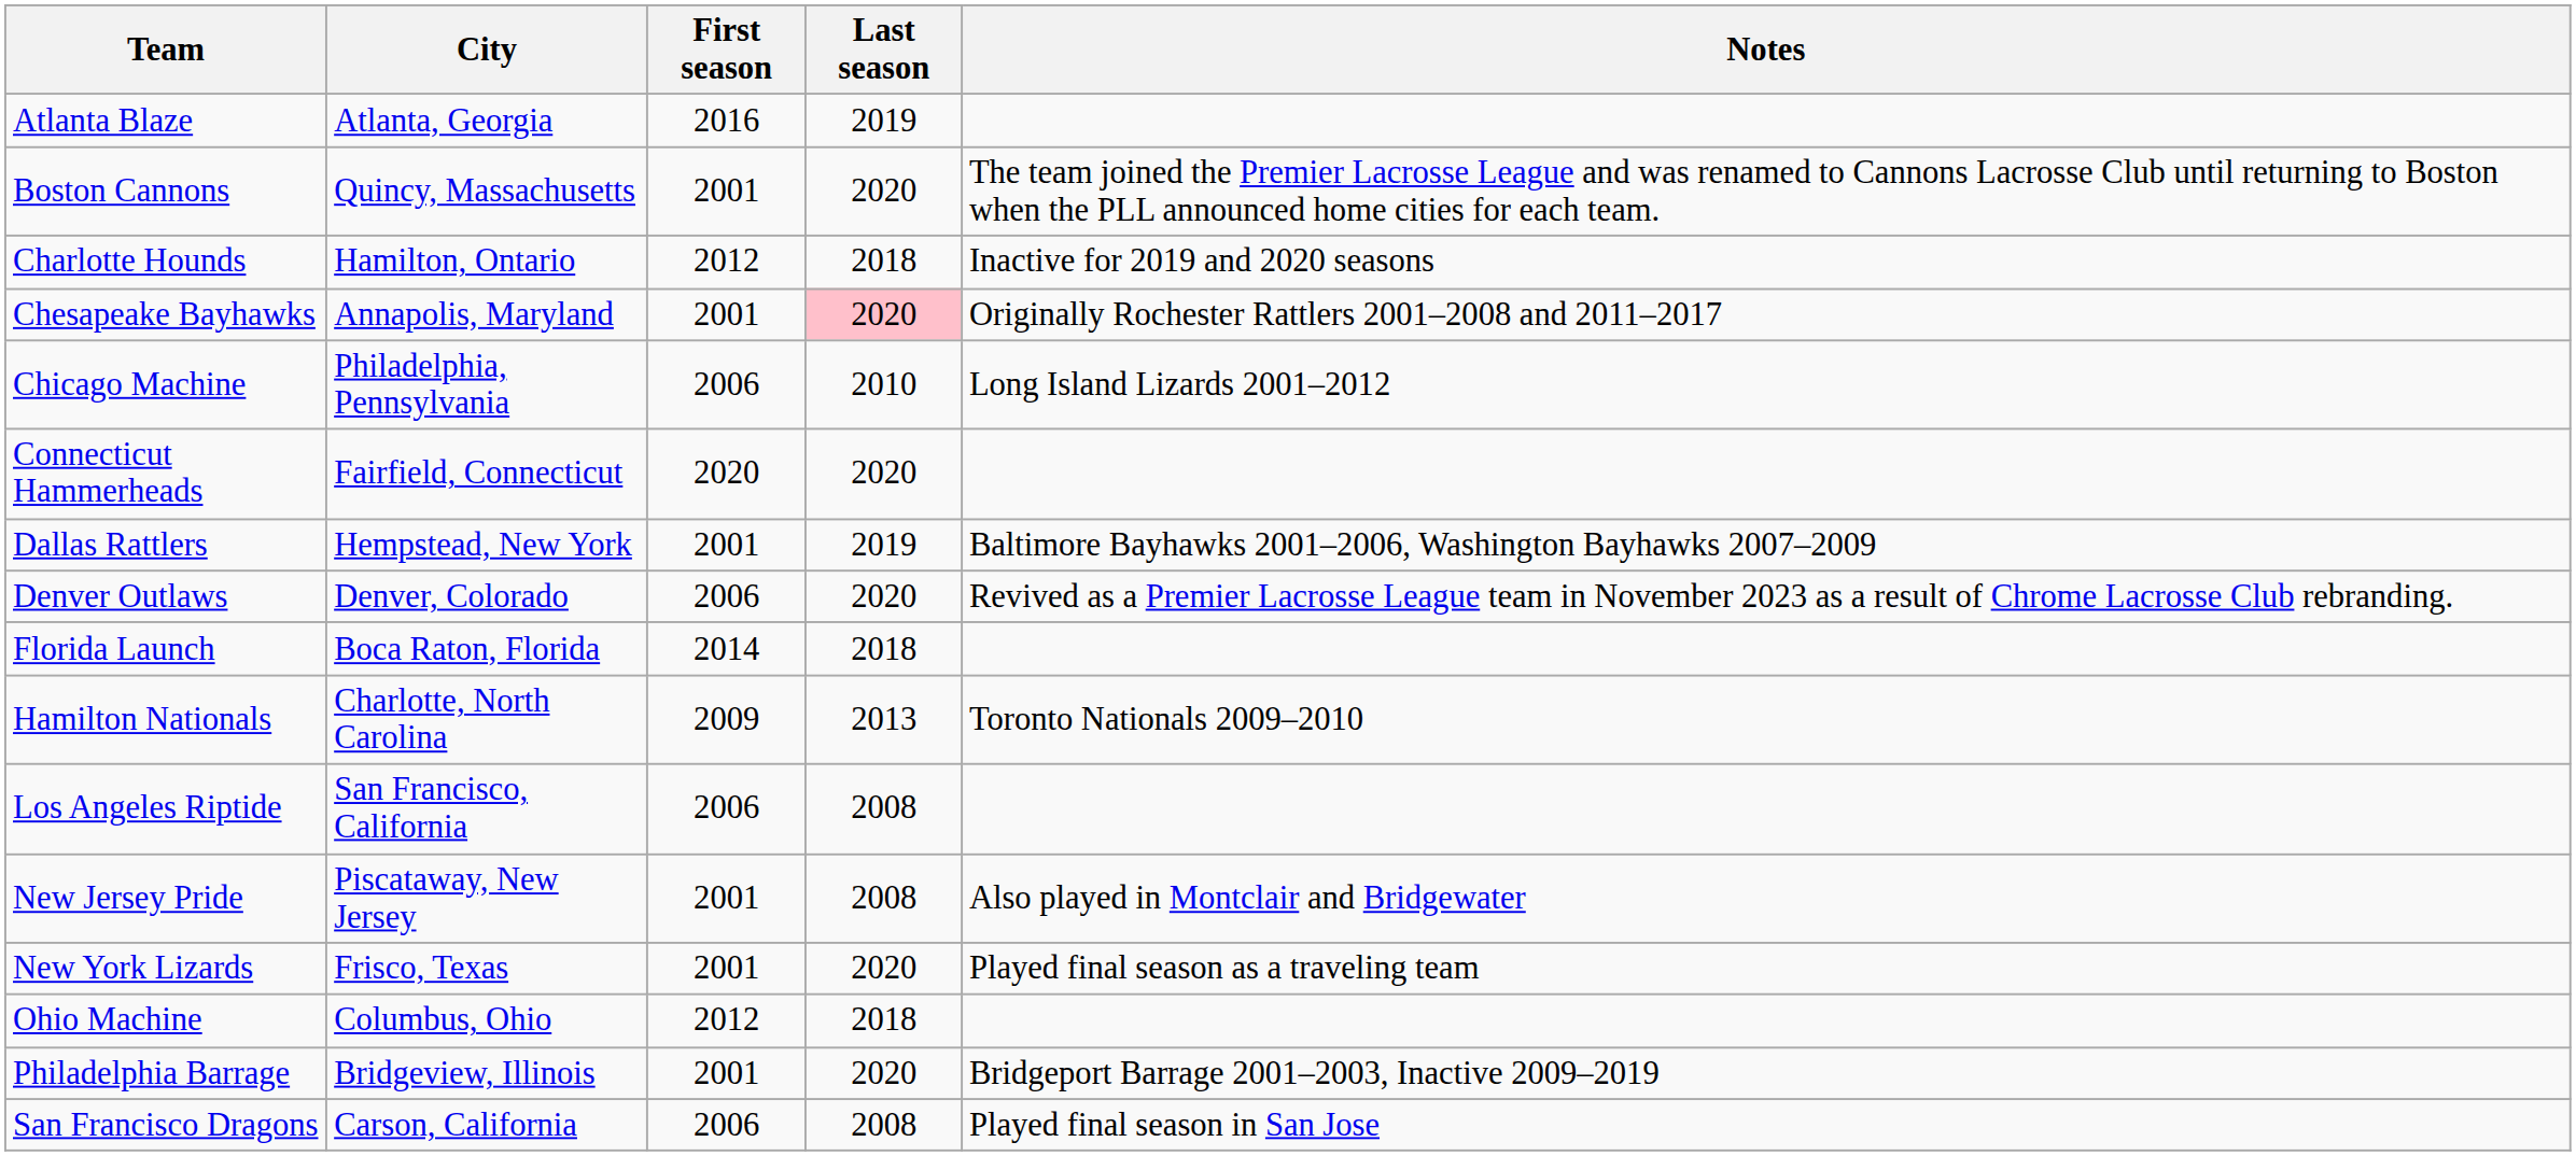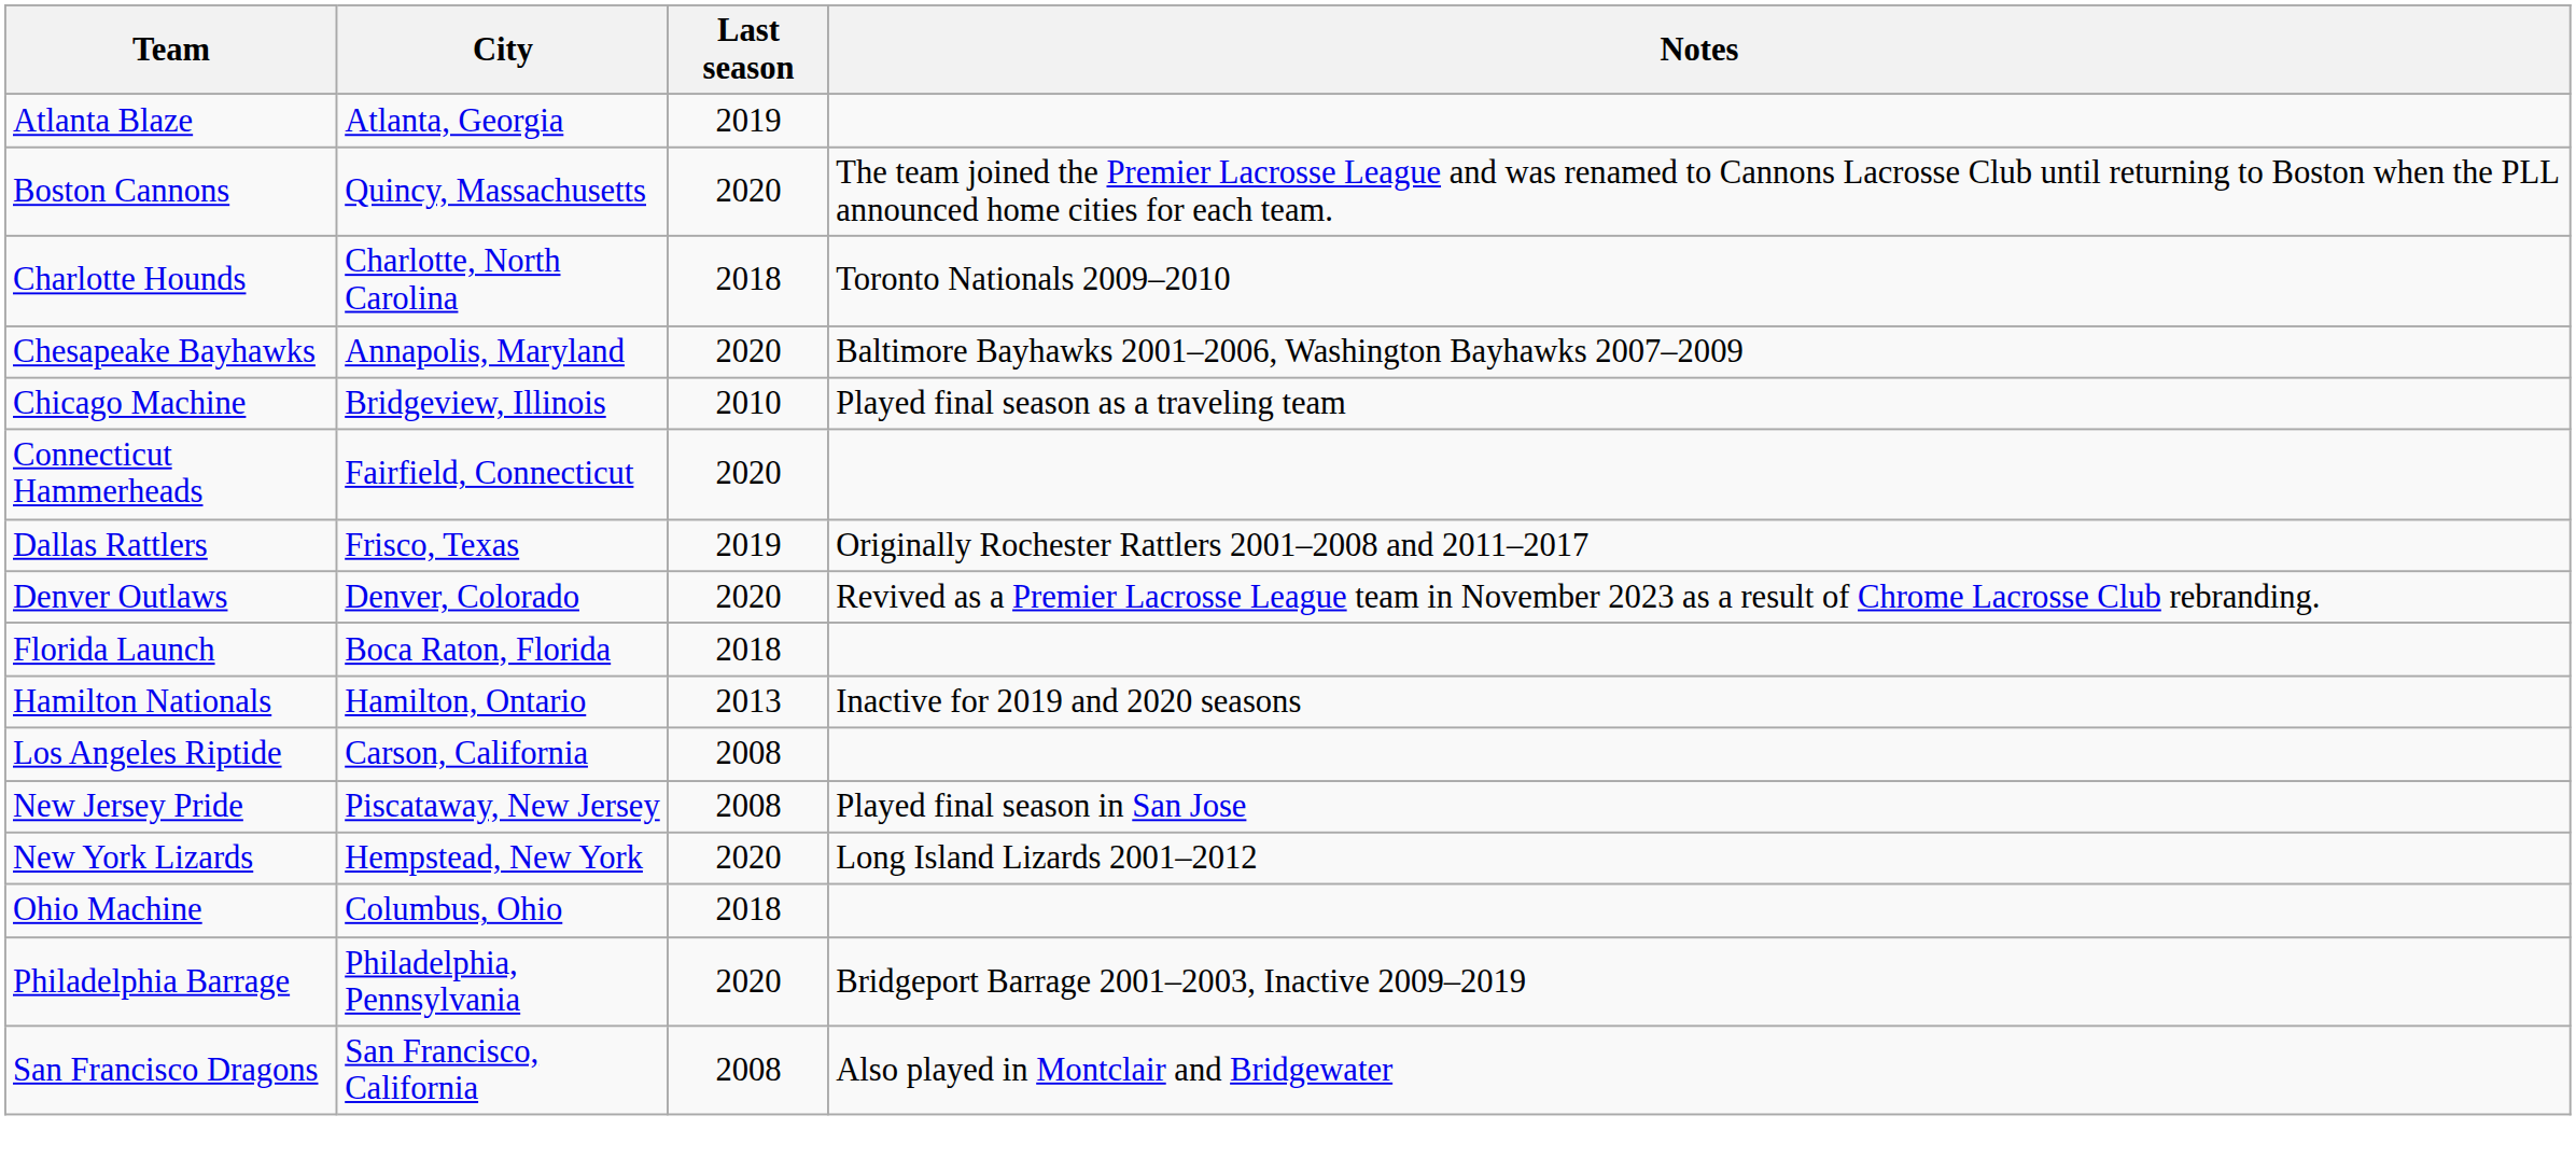- column: First season | 2016 | 2001 | 2012 | 2001 | 2006 | 2020 | 2001 | 2006 | 2014 | 2009 | 2006 | 2001 | 2001 | 2012 | 2001 | 2006
Charlotte Hounds | City: Hamilton, Ontario -> Charlotte, North Carolina
Charlotte Hounds | Notes: Inactive for 2019 and 2020 seasons -> Toronto Nationals 2009–2010
Chesapeake Bayhawks | Last season: pink background -> no background
Chesapeake Bayhawks | Notes: Originally Rochester Rattlers 2001–2008 and 2011–2017 -> Baltimore Bayhawks 2001–2006, Washington Bayhawks 2007–2009
Chicago Machine | City: Philadelphia, Pennsylvania -> Bridgeview, Illinois
Chicago Machine | Notes: Long Island Lizards 2001–2012 -> Played final season as a traveling team
Dallas Rattlers | City: Hempstead, New York -> Frisco, Texas
Dallas Rattlers | Notes: Baltimore Bayhawks 2001–2006, Washington Bayhawks 2007–2009 -> Originally Rochester Rattlers 2001–2008 and 2011–2017
Hamilton Nationals | City: Charlotte, North Carolina -> Hamilton, Ontario
Hamilton Nationals | Notes: Toronto Nationals 2009–2010 -> Inactive for 2019 and 2020 seasons
Los Angeles Riptide | City: San Francisco, California -> Carson, California
New Jersey Pride | Notes: Also played in Montclair and Bridgewater -> Played final season in San Jose
New York Lizards | City: Frisco, Texas -> Hempstead, New York
New York Lizards | Notes: Played final season as a traveling team -> Long Island Lizards 2001–2012
Philadelphia Barrage | City: Bridgeview, Illinois -> Philadelphia, Pennsylvania
San Francisco Dragons | City: Carson, California -> San Francisco, California
San Francisco Dragons | Notes: Played final season in San Jose -> Also played in Montclair and Bridgewater
